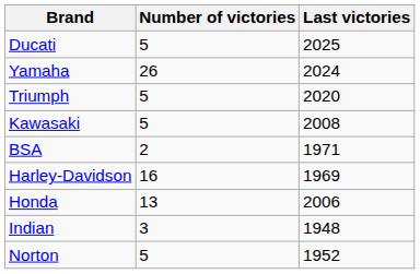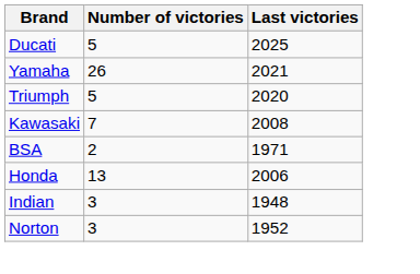Yamaha | Last victories: 2024 -> 2021
Kawasaki | Number of victories: 5 -> 7
- row: Harley-Davidson | 16 | 1969
Norton | Number of victories: 5 -> 3
